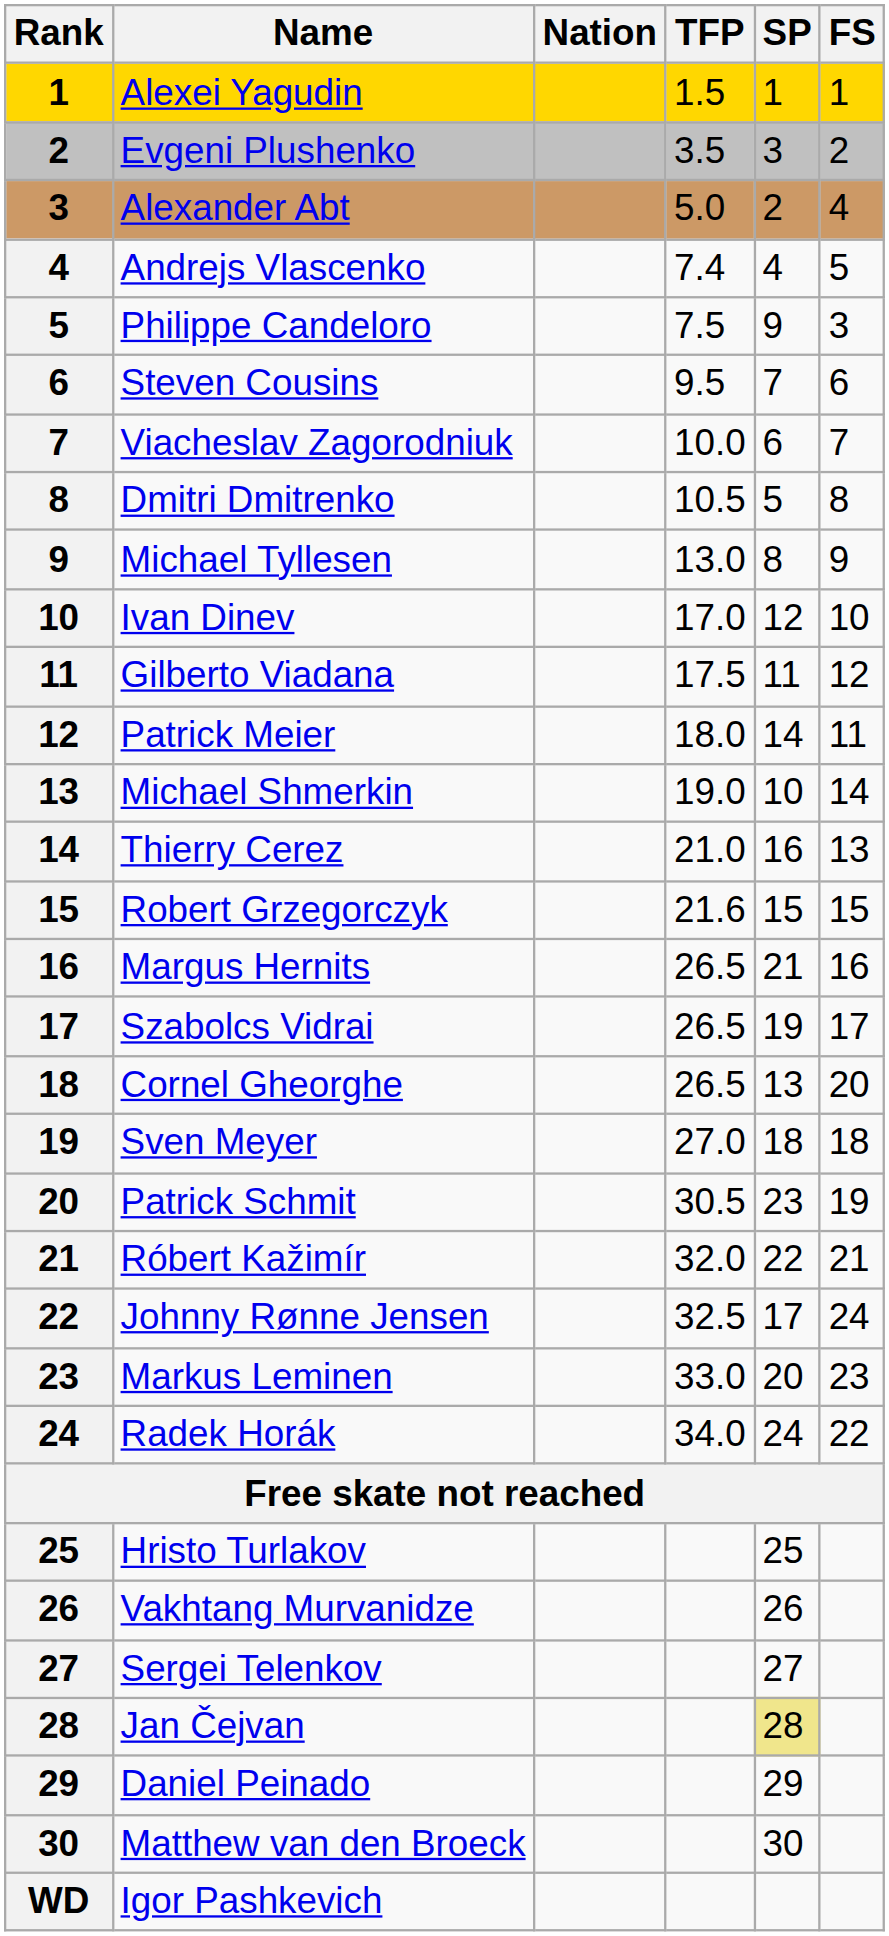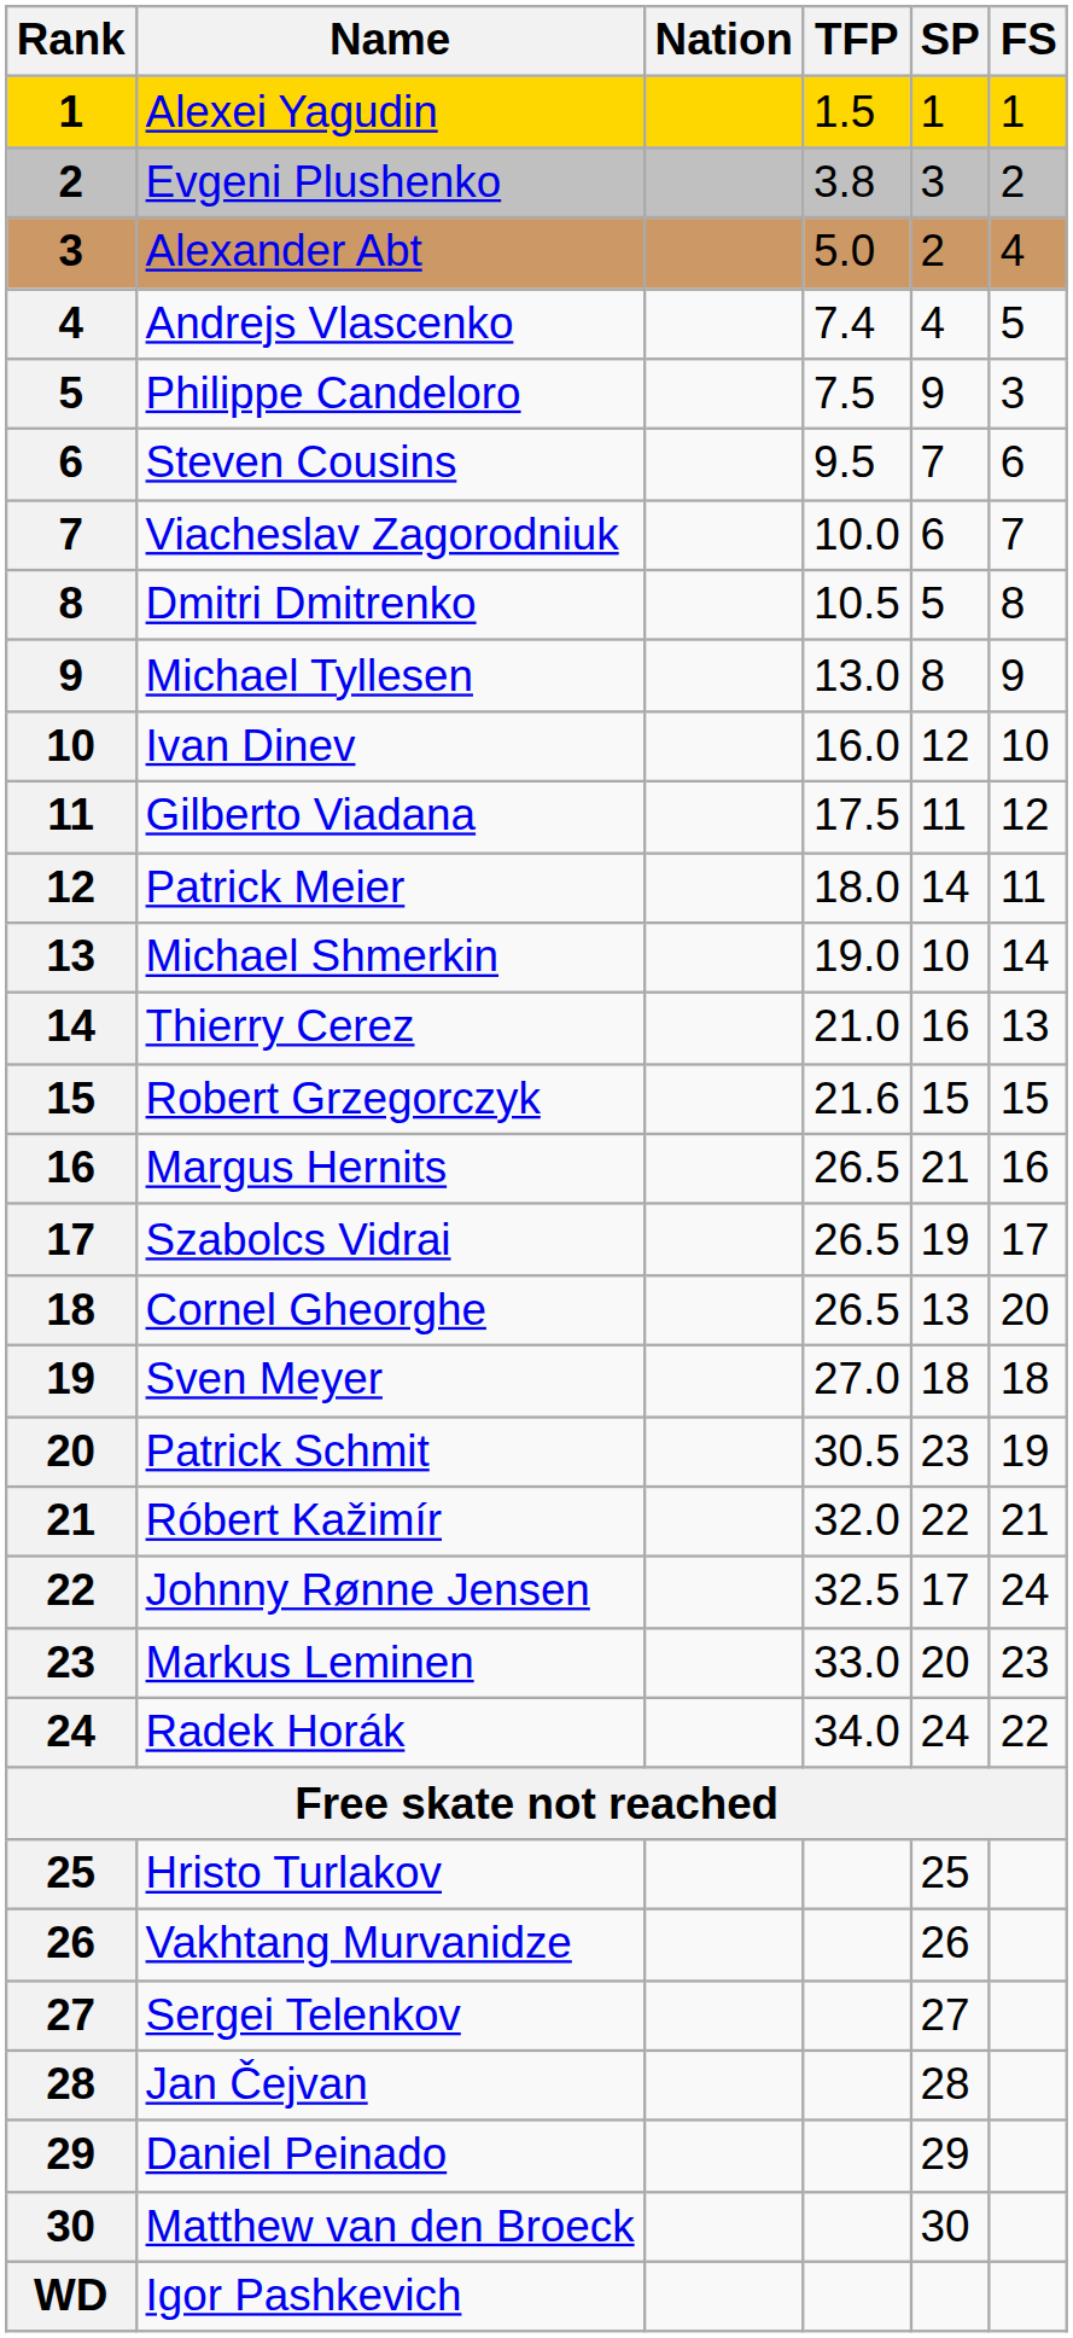Evgeni Plushenko | TFP: 3.5 -> 3.8
Ivan Dinev | TFP: 17.0 -> 16.0
Jan Čejvan | SP: khaki background -> no background
